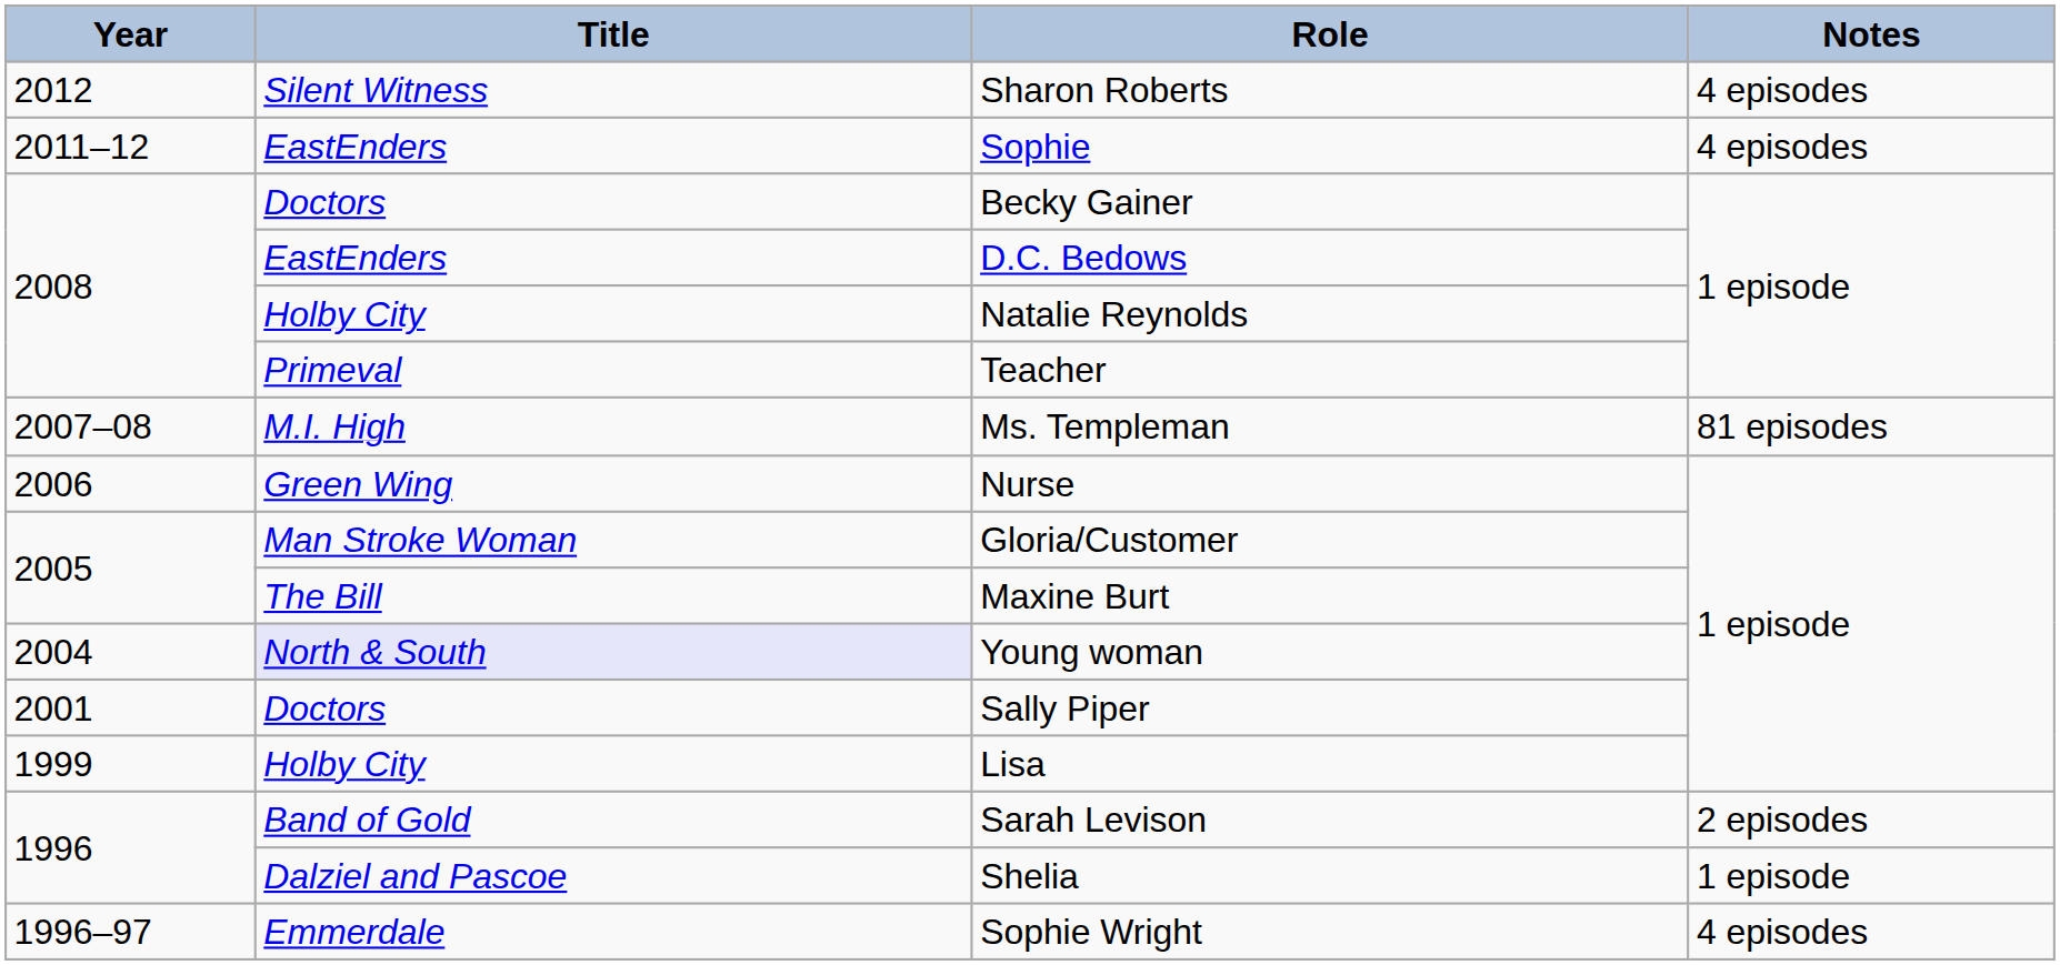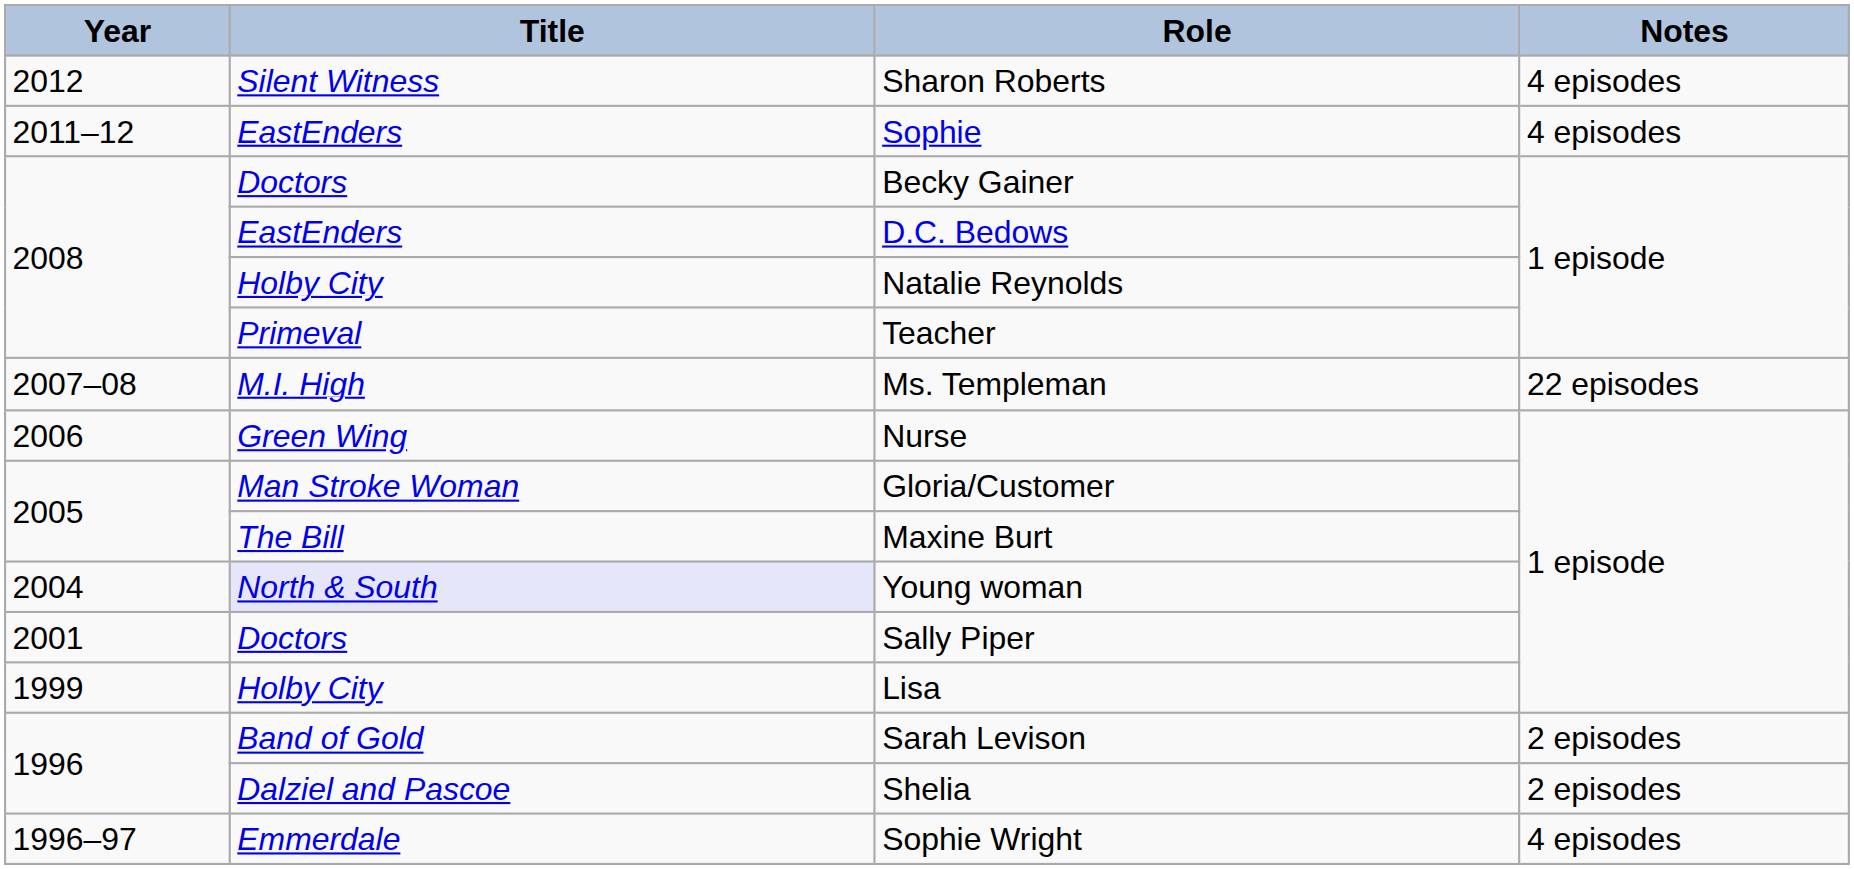Ms. Templeman | Notes: 81 episodes -> 22 episodes
Shelia | Notes: 1 episode -> 2 episodes
